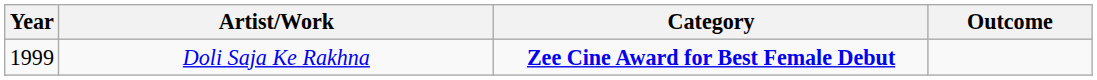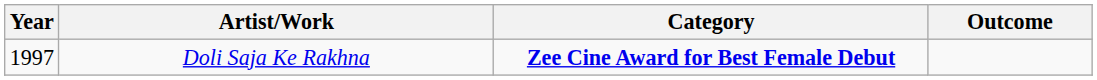Doli Saja Ke Rakhna | Year: 1999 -> 1997
